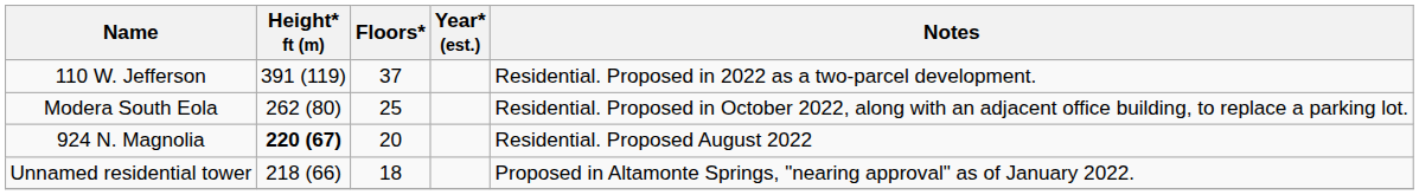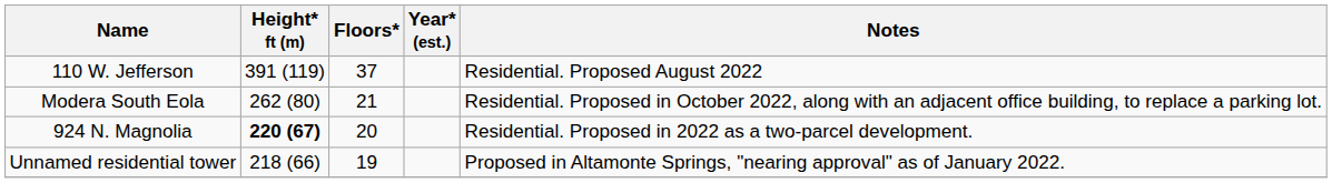110 W. Jefferson | Notes: Residential. Proposed in 2022 as a two-parcel development. -> Residential. Proposed August 2022
Modera South Eola | Floors*: 25 -> 21
924 N. Magnolia | Notes: Residential. Proposed August 2022 -> Residential. Proposed in 2022 as a two-parcel development.
Unnamed residential tower | Floors*: 18 -> 19
